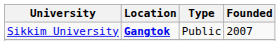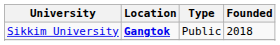Sikkim University | Founded: 2007 -> 2018
